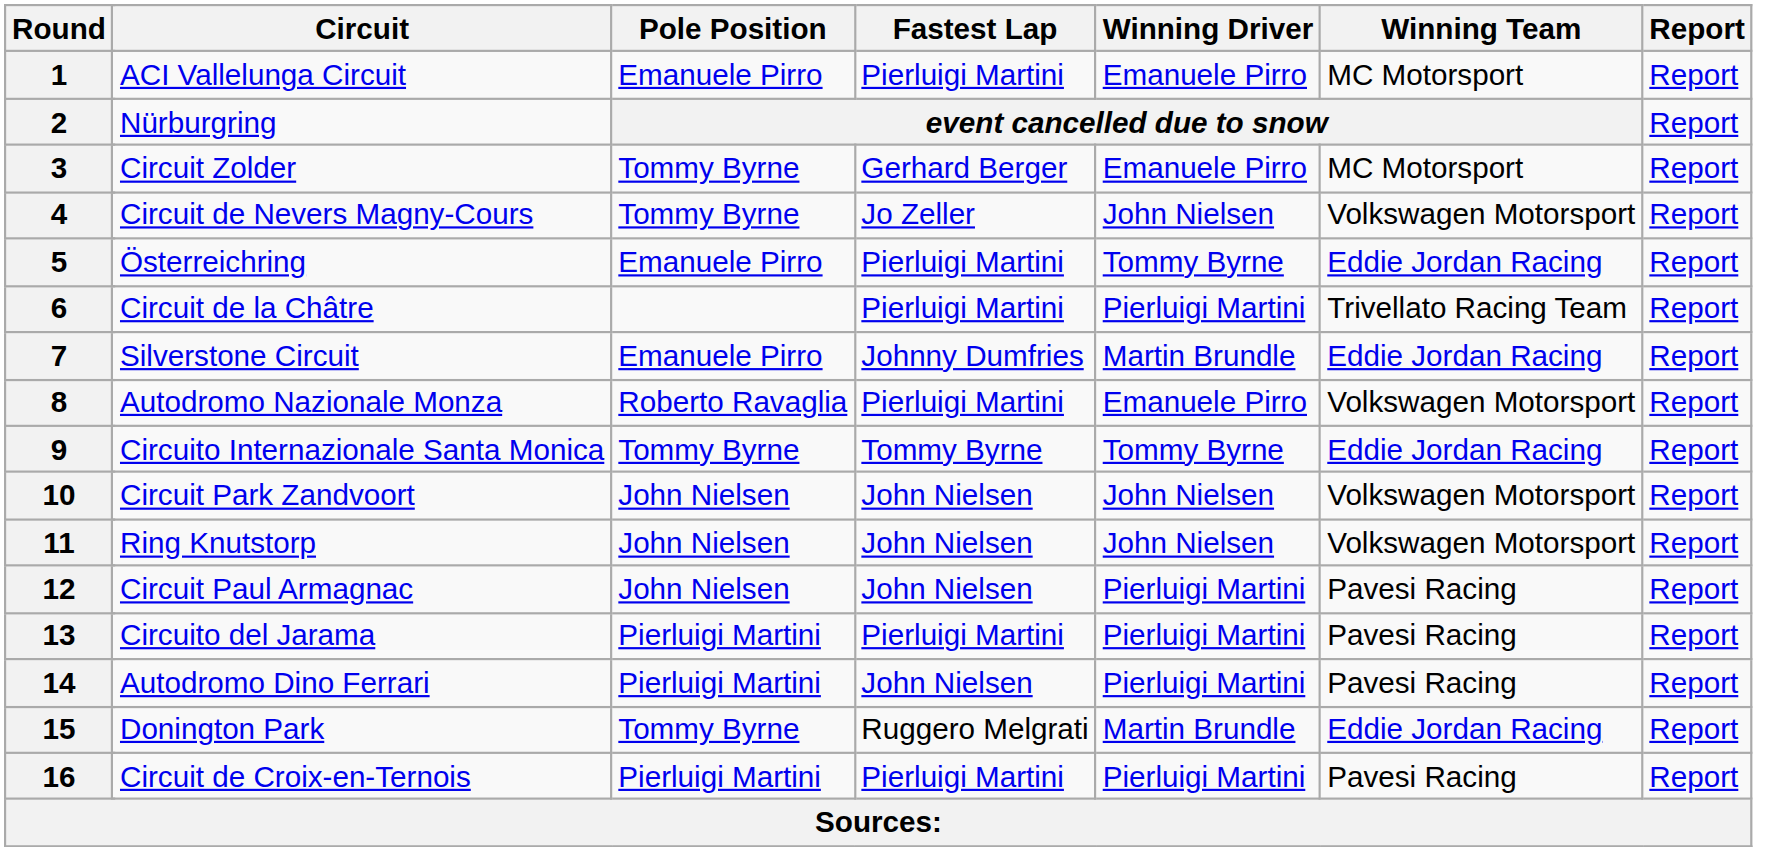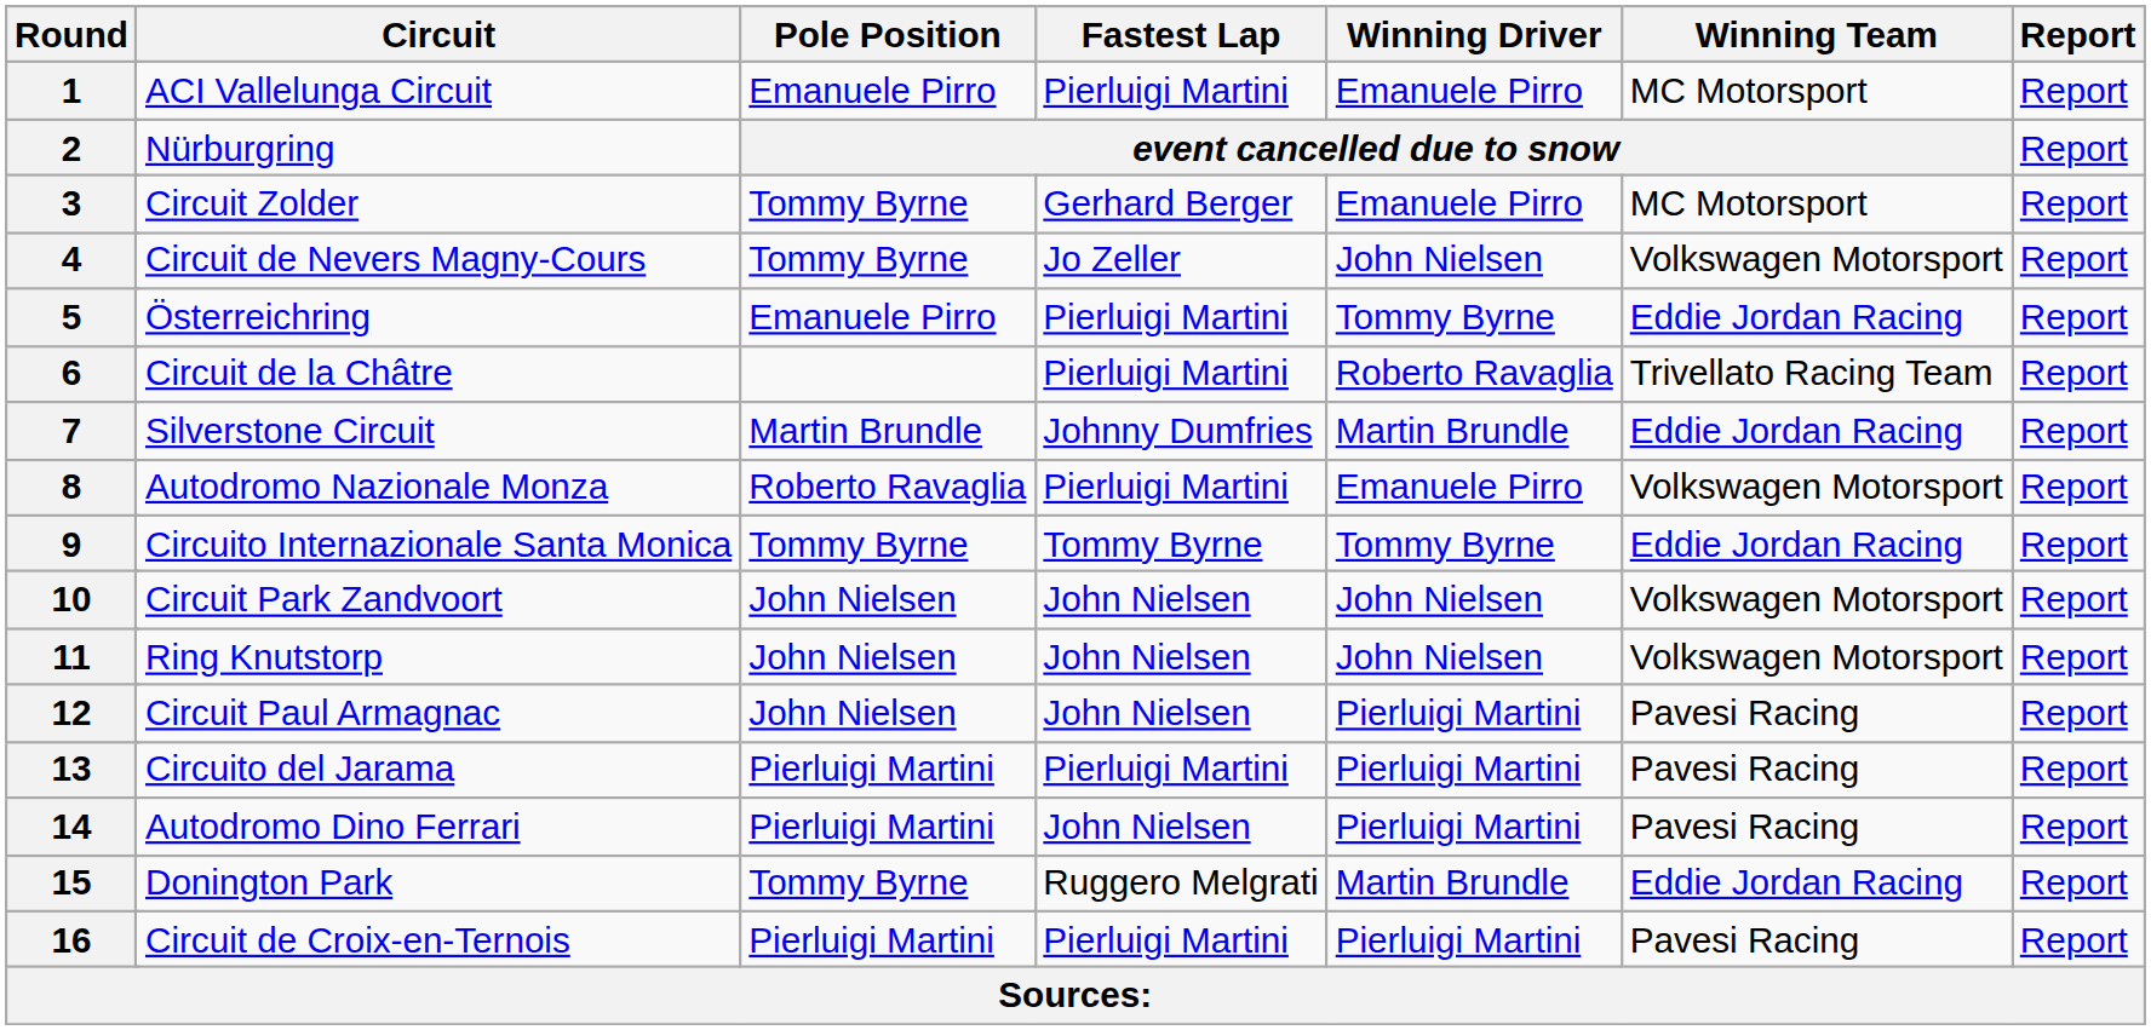6 | Winning Driver: Pierluigi Martini -> Roberto Ravaglia
7 | Pole Position: Emanuele Pirro -> Martin Brundle
